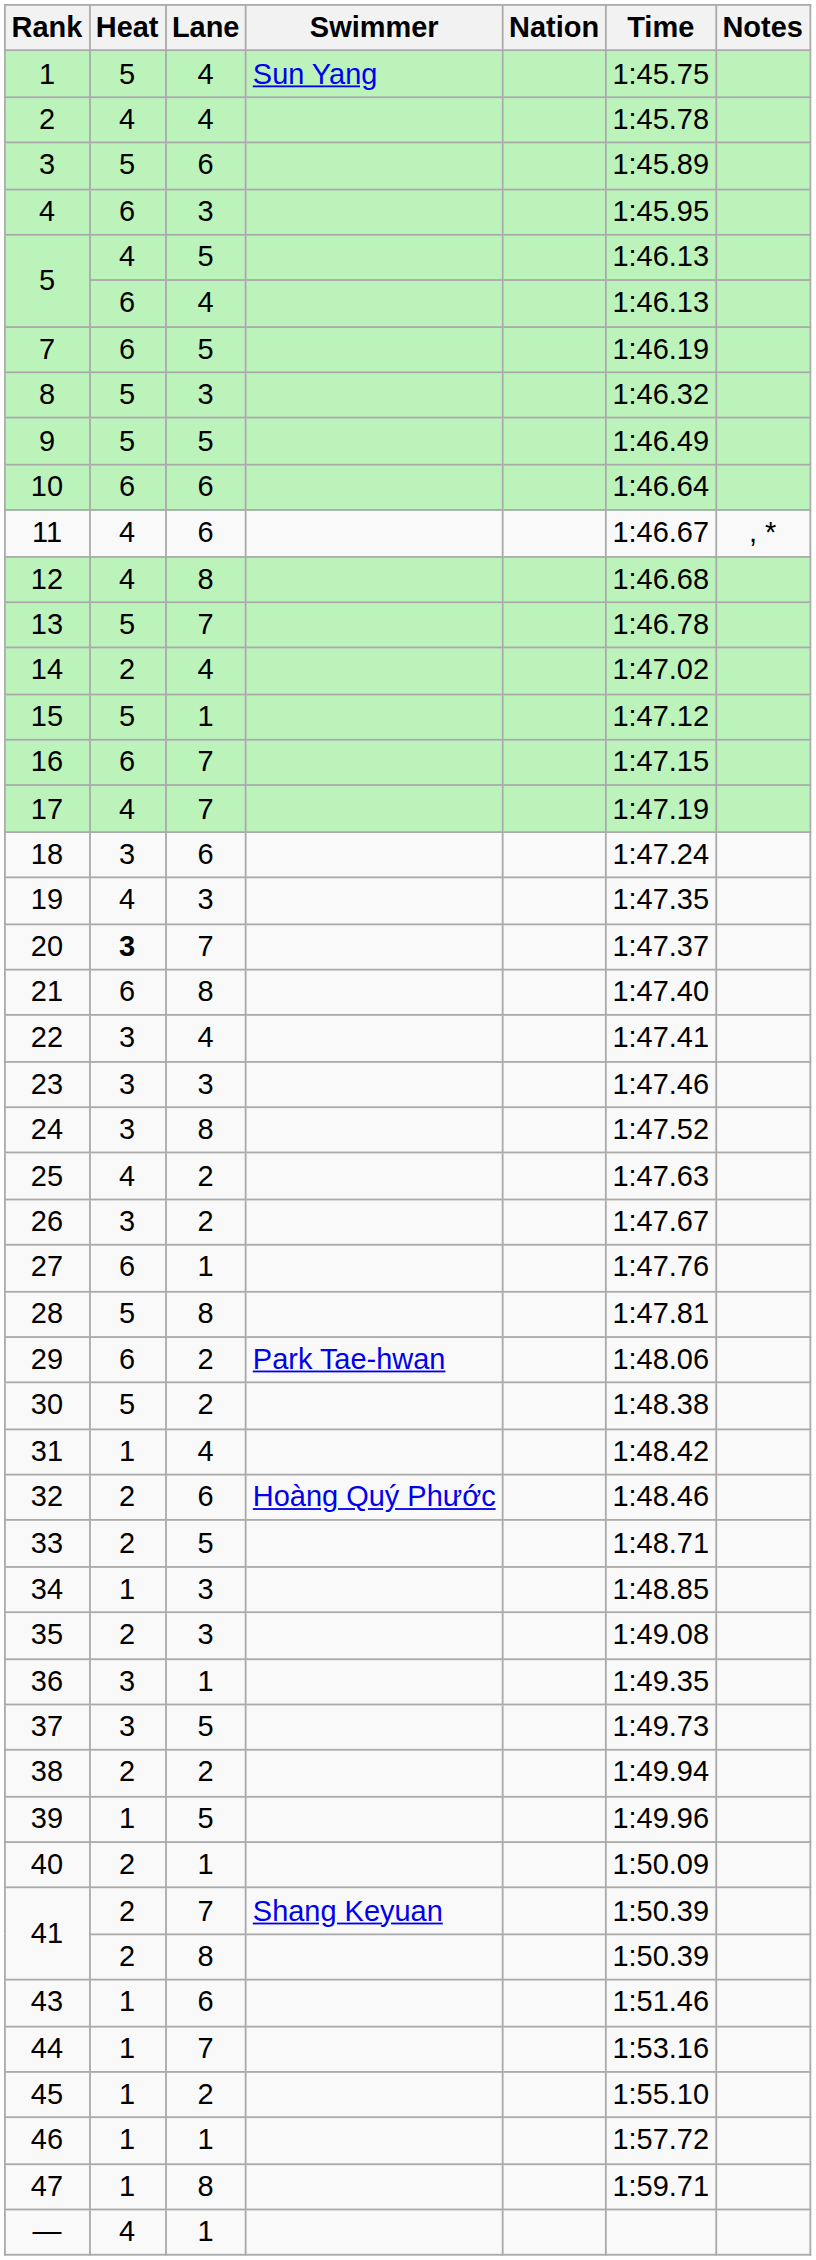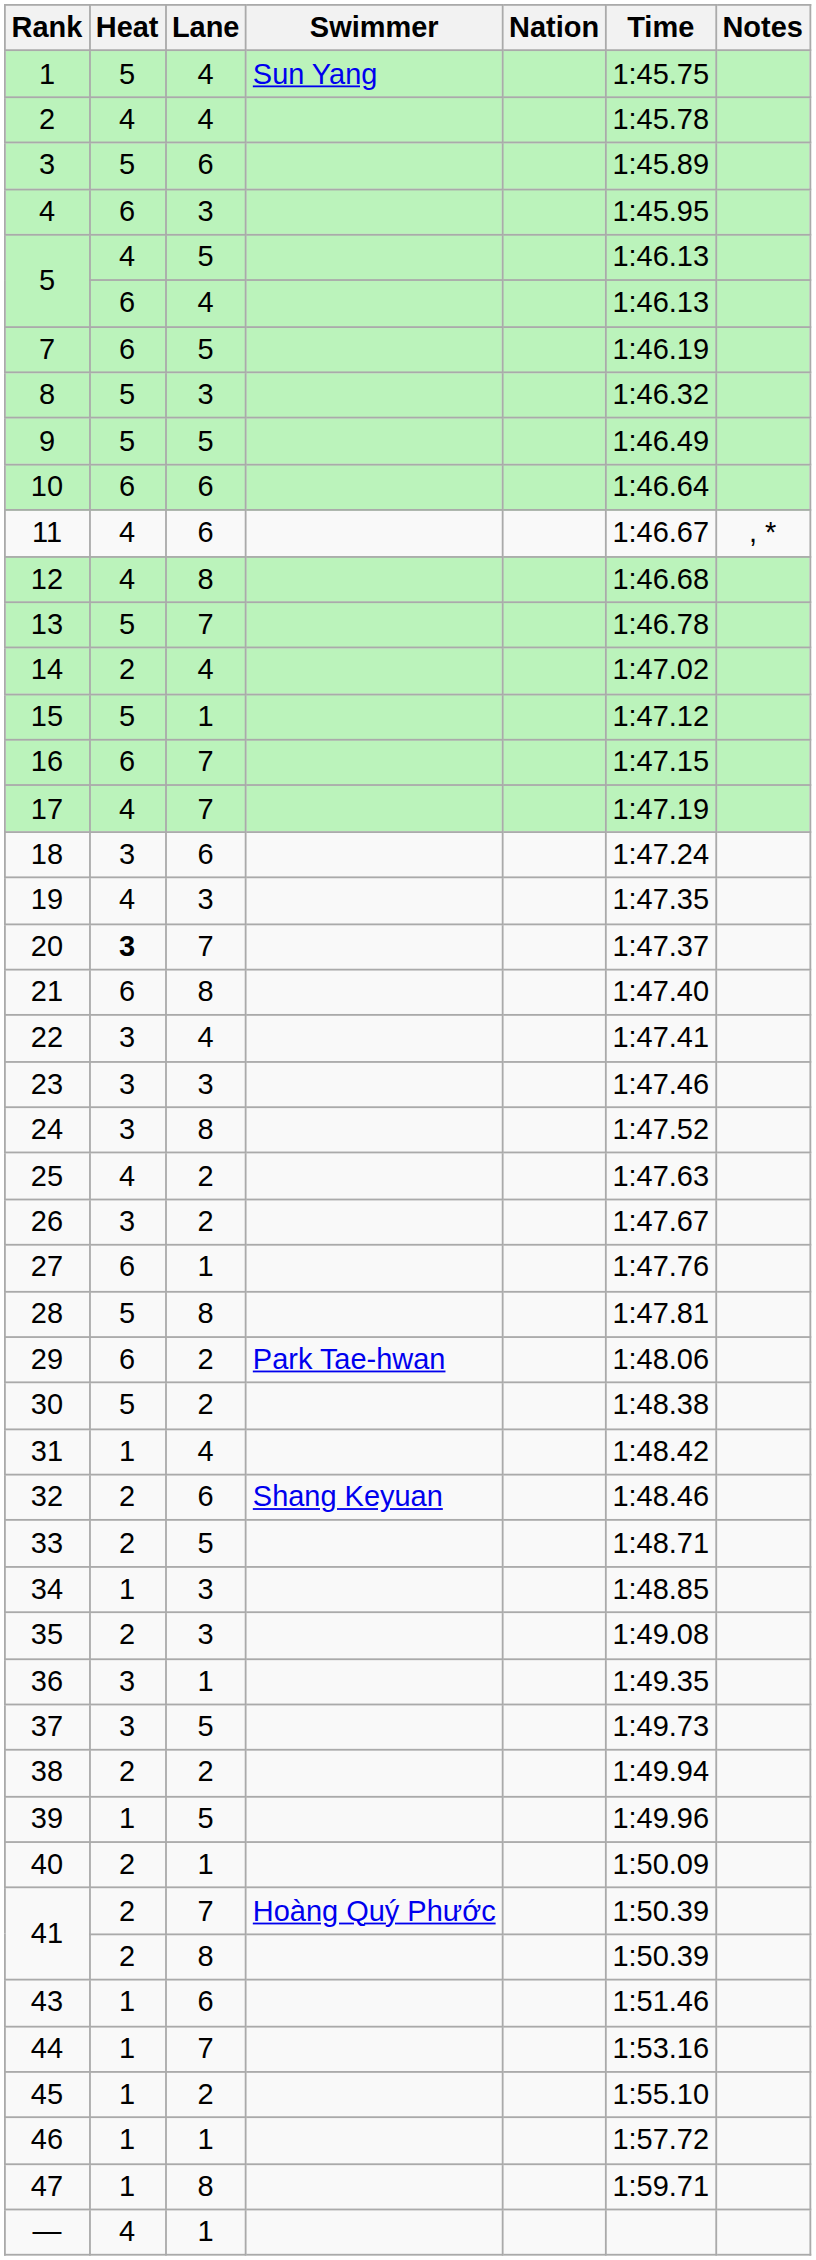32 | Swimmer: Hoàng Quý Phước -> Shang Keyuan
41 / 7 | Swimmer: Shang Keyuan -> Hoàng Quý Phước
